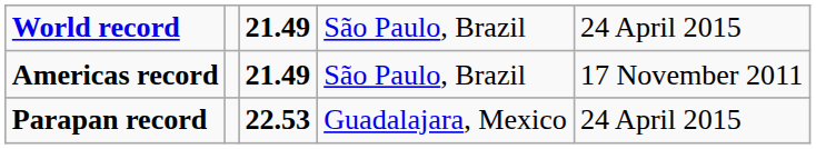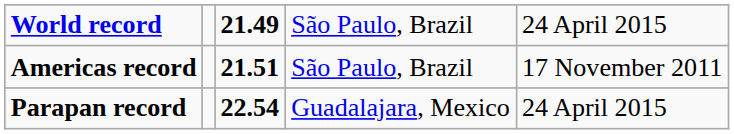Americas record | column 3: 21.49 -> 21.51
Parapan record | column 3: 22.53 -> 22.54
